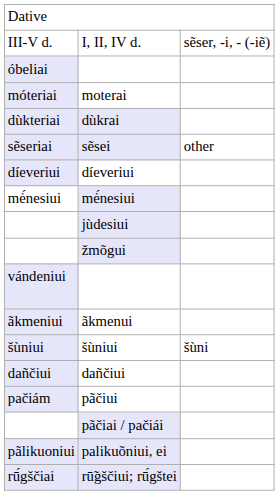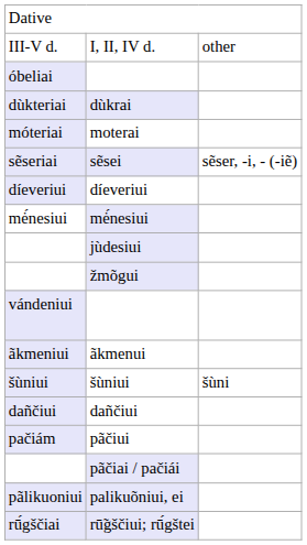I, II, IV d. | column 3: sẽser, -i, - (-iẽ) -> other
rows swapped: moterai <-> dùkrai
sẽsei | column 3: other -> sẽser, -i, - (-iẽ)
